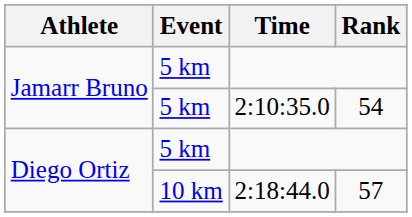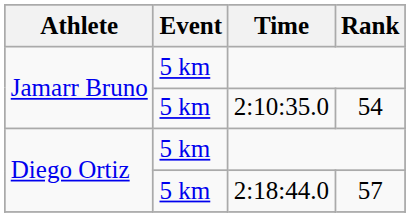2:18:44.0 | Event: 10 km -> 5 km
